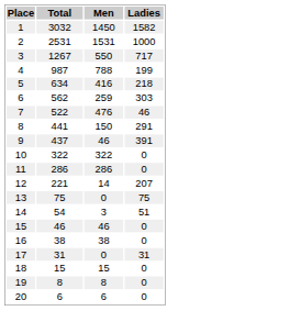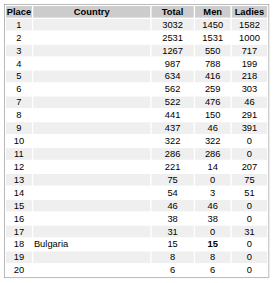+ column: Country | Bulgaria
18 | Men: normal -> bold
